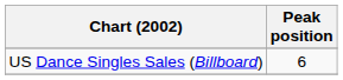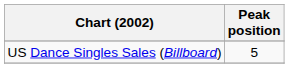US Dance Singles Sales (Billboard) | Peak position: 6 -> 5
